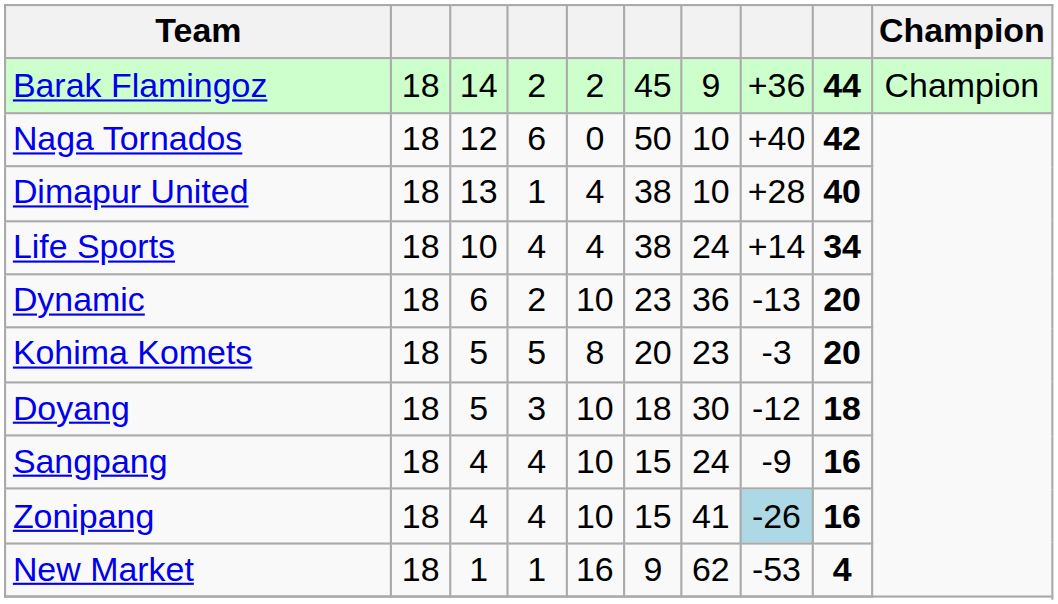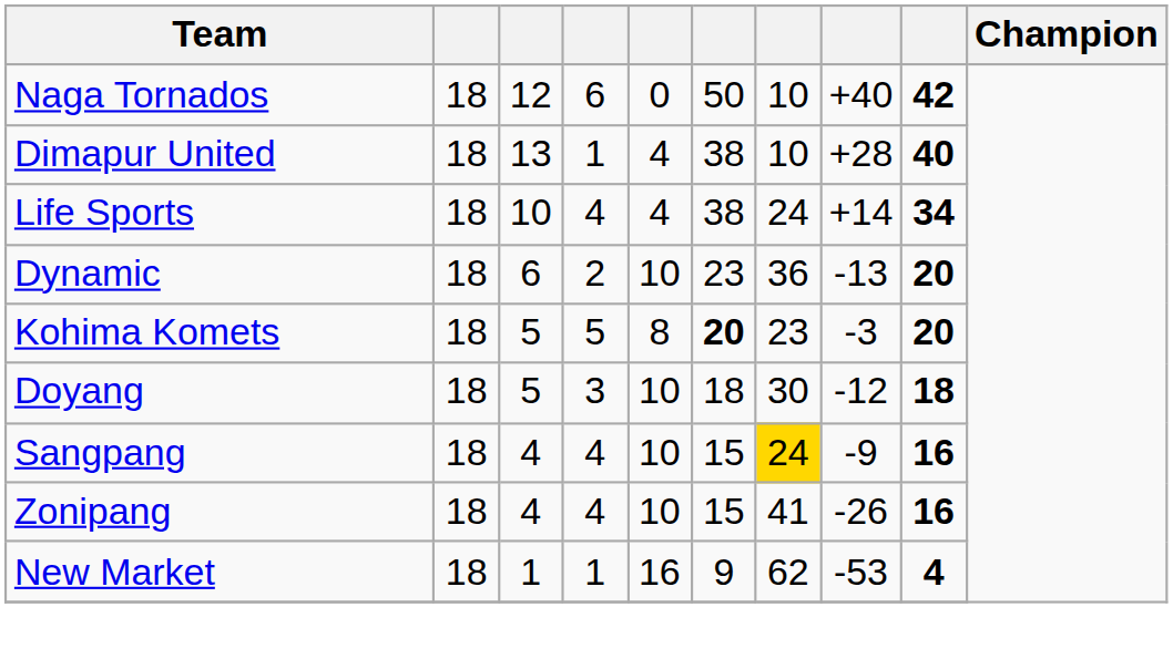- row: Barak Flamingoz | 18 | 14 | 2 | 2 | 45 | 9 | +36 | 44 | Champion
Kohima Komets | column 6: normal -> bold
Sangpang | column 7: no background -> gold background
Zonipang | column 8: lightblue background -> no background
